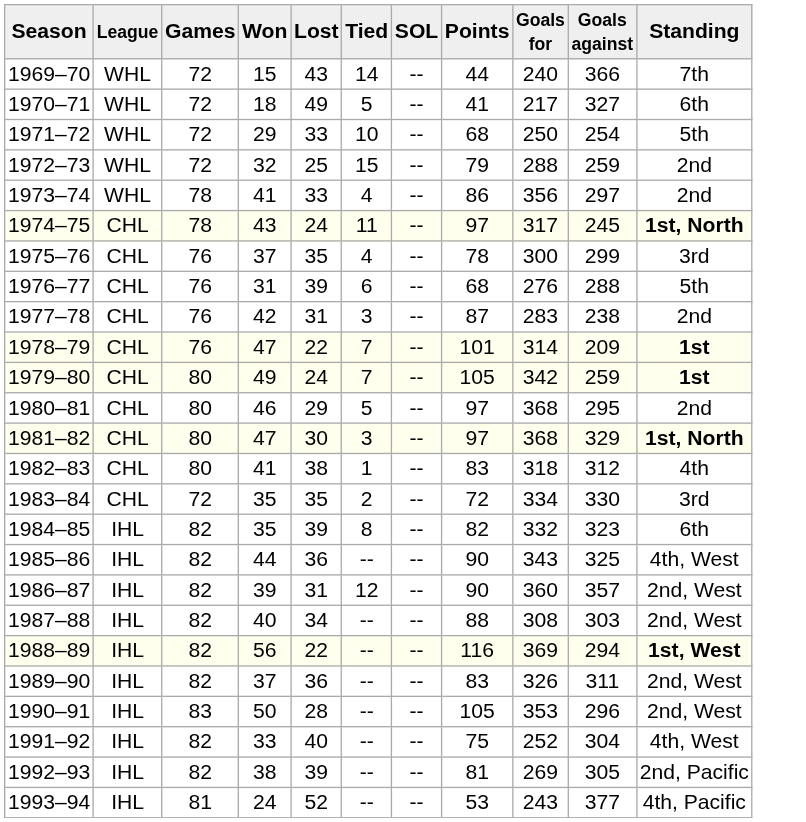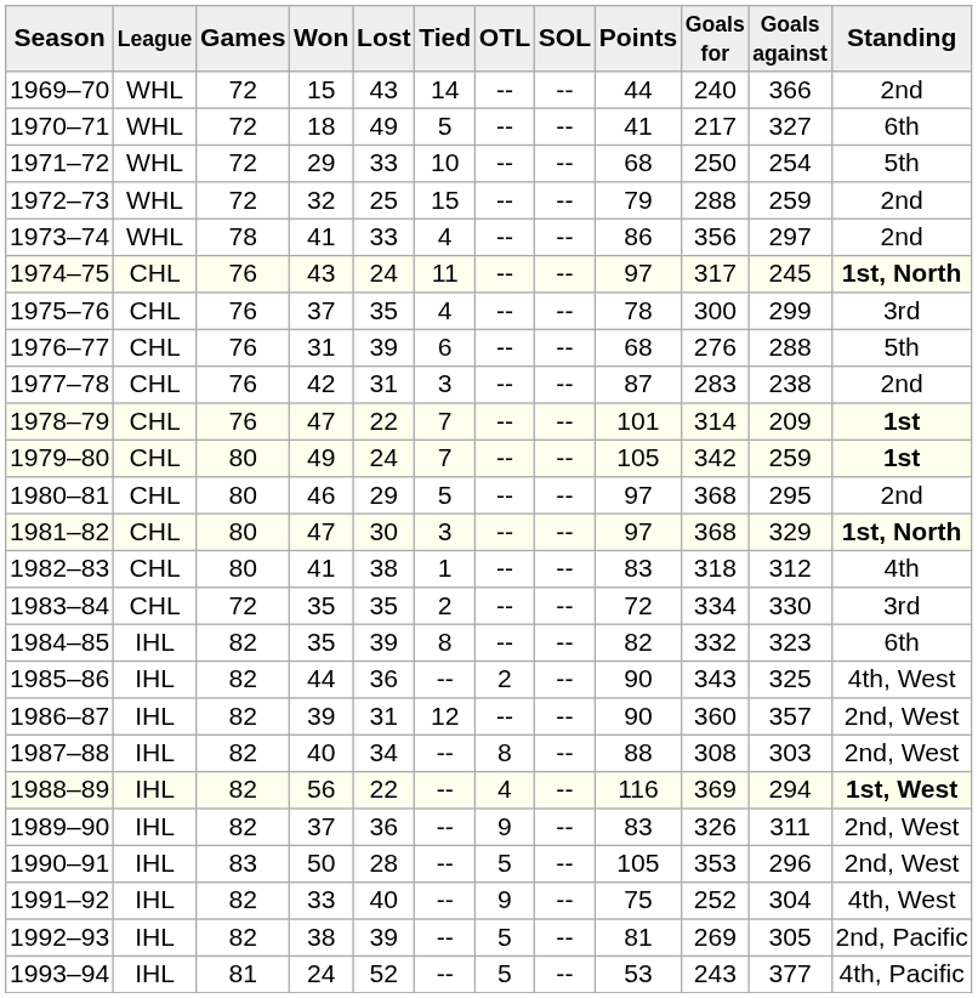+ column: OTL | -- | -- | -- | -- | -- | -- | -- | -- | -- | -- | -- | -- | -- | -- | -- | -- | 2 | -- | 8 | 4 | 9 | 5 | 9 | 5 | 5
1969–70 | Standing: 7th -> 2nd
1974–75 | Games: 78 -> 76
